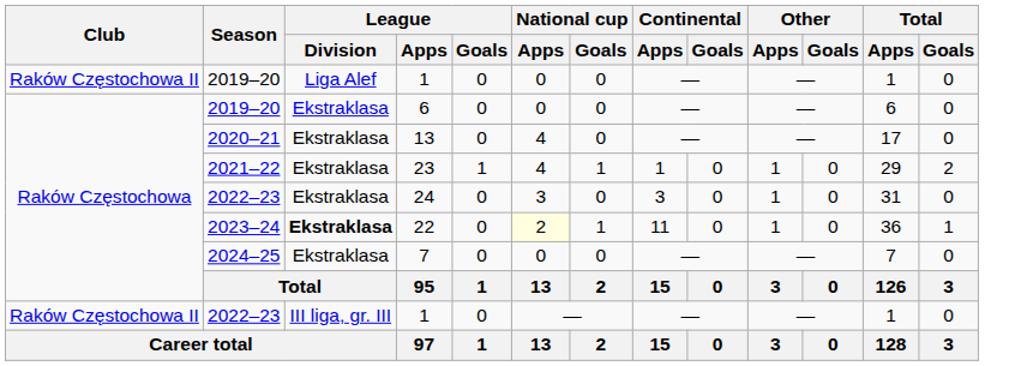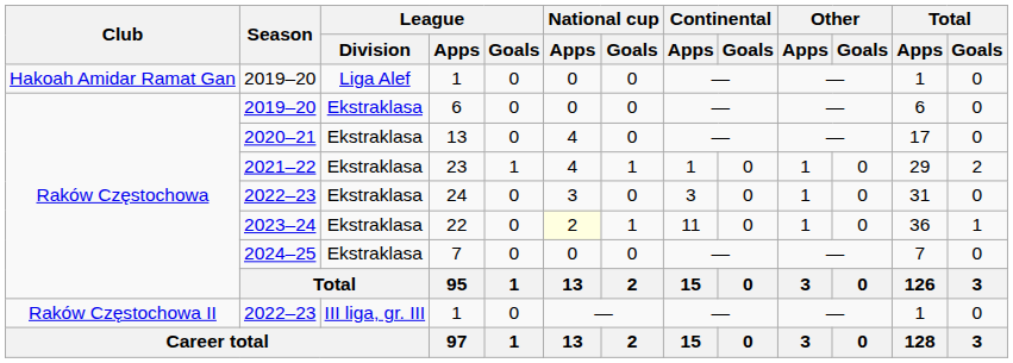2019–20 / 1 | Club: Raków Częstochowa II -> Hakoah Amidar Ramat Gan
22 | League / Division: bold -> normal
